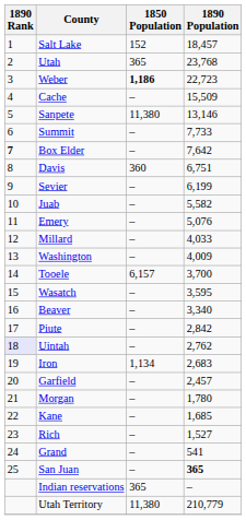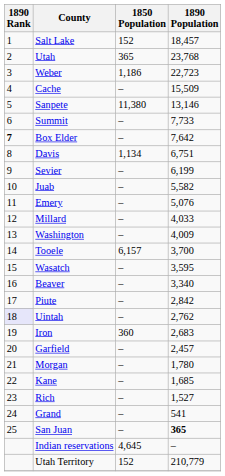Weber | 1850 Population: bold -> normal
Davis | 1850 Population: 360 -> 1,134
Iron | 1850 Population: 1,134 -> 360
Indian reservations | 1850 Population: 365 -> 4,645
Utah Territory | 1850 Population: 11,380 -> 152
